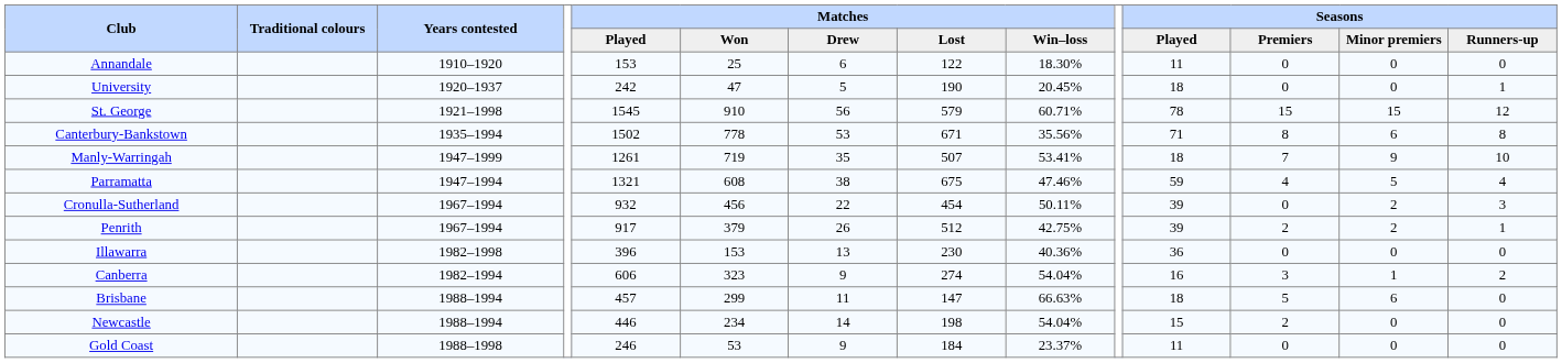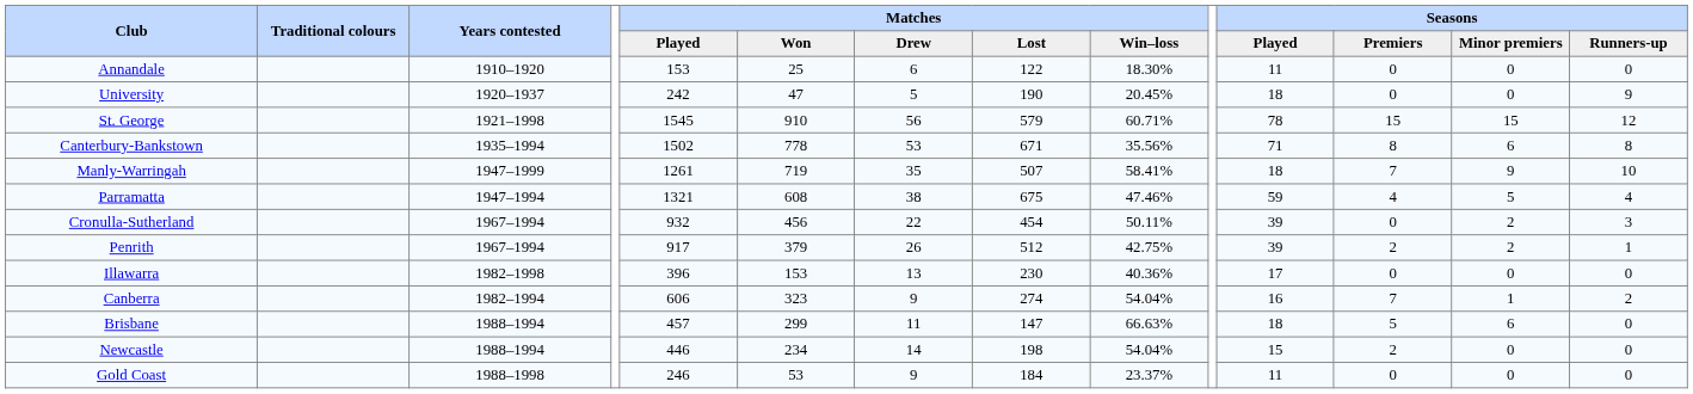University | Seasons / Runners-up: 1 -> 9
Manly-Warringah | Matches / Win–loss: 53.41% -> 58.41%
Illawarra | Seasons / Played: 36 -> 17
Canberra | Seasons / Premiers: 3 -> 7
